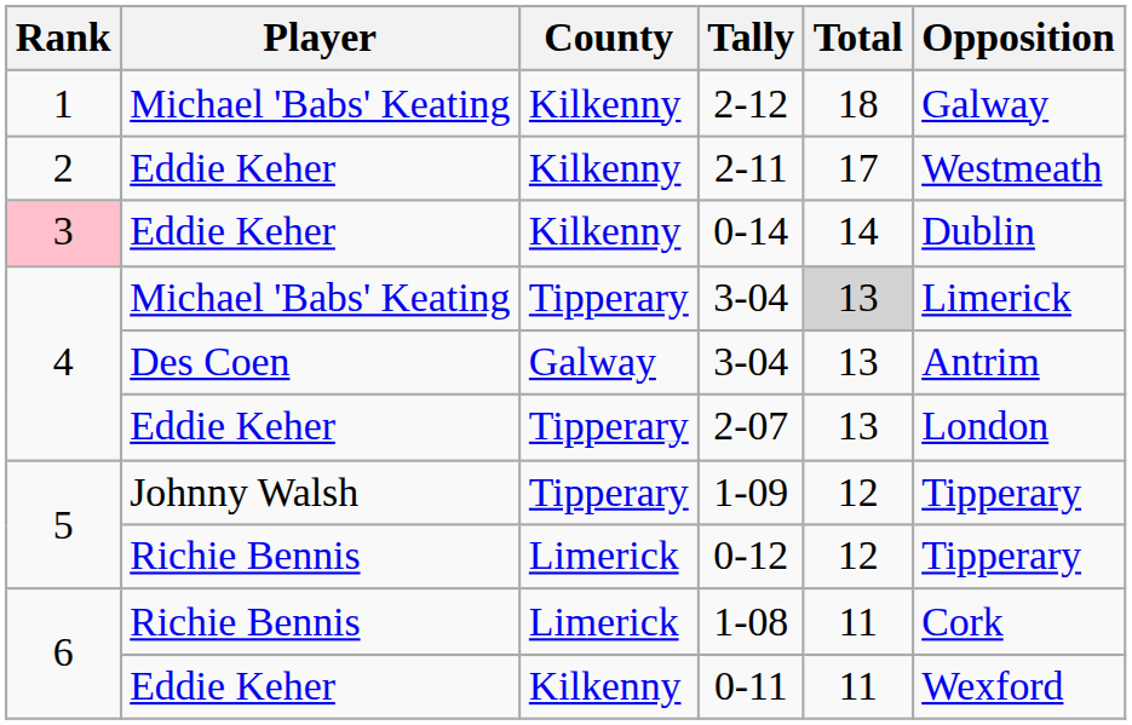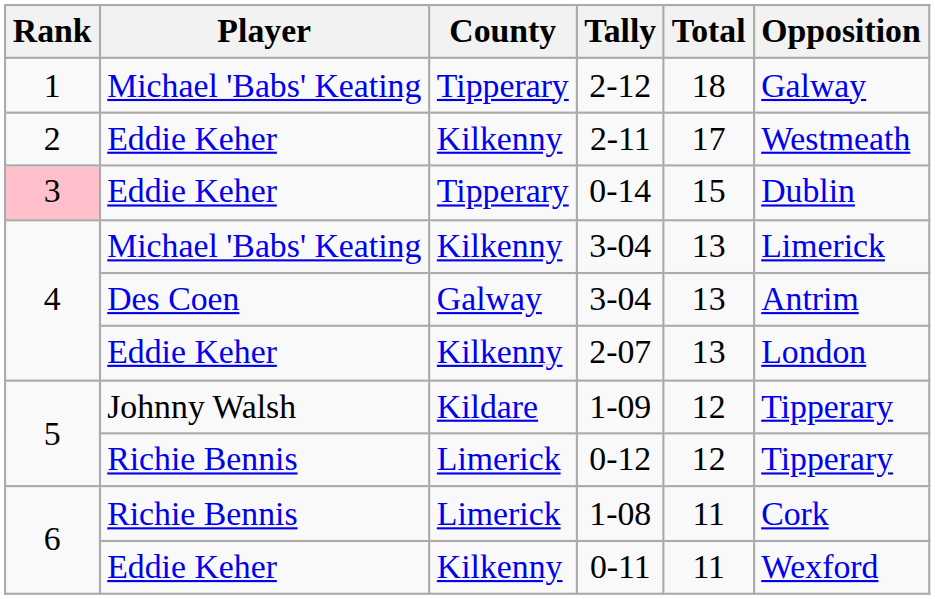2-12 | County: Kilkenny -> Tipperary
0-14 | County: Kilkenny -> Tipperary
0-14 | Total: 14 -> 15
Michael 'Babs' Keating / 3-04 | County: Tipperary -> Kilkenny
Michael 'Babs' Keating / 3-04 | Total: lightgrey background -> no background
2-07 | County: Tipperary -> Kilkenny
1-09 | County: Tipperary -> Kildare
